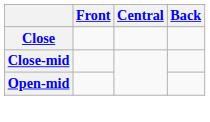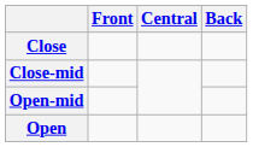+ row: Open
